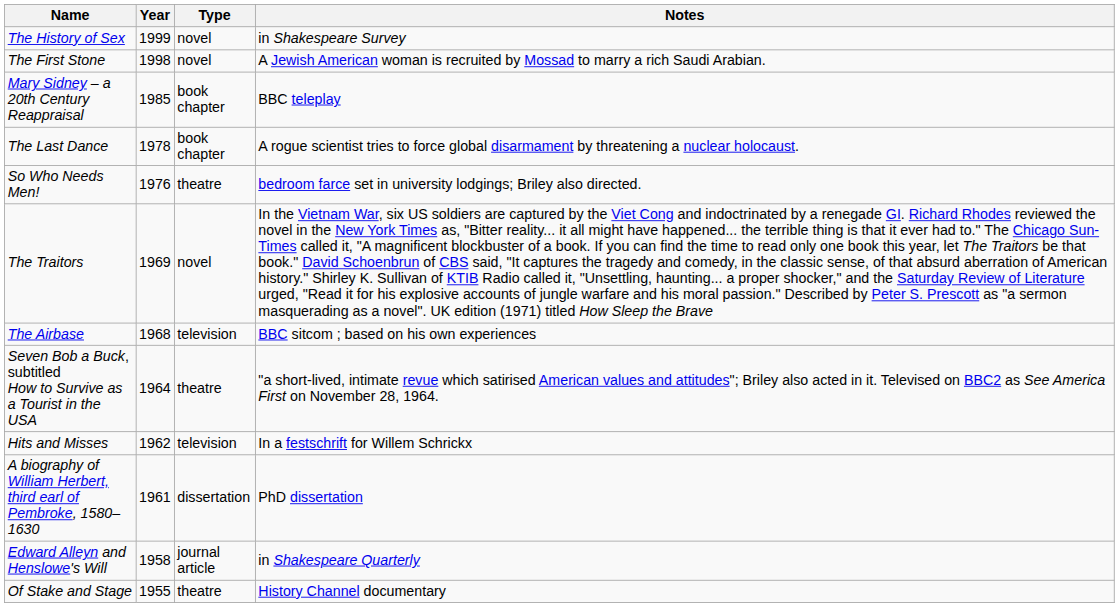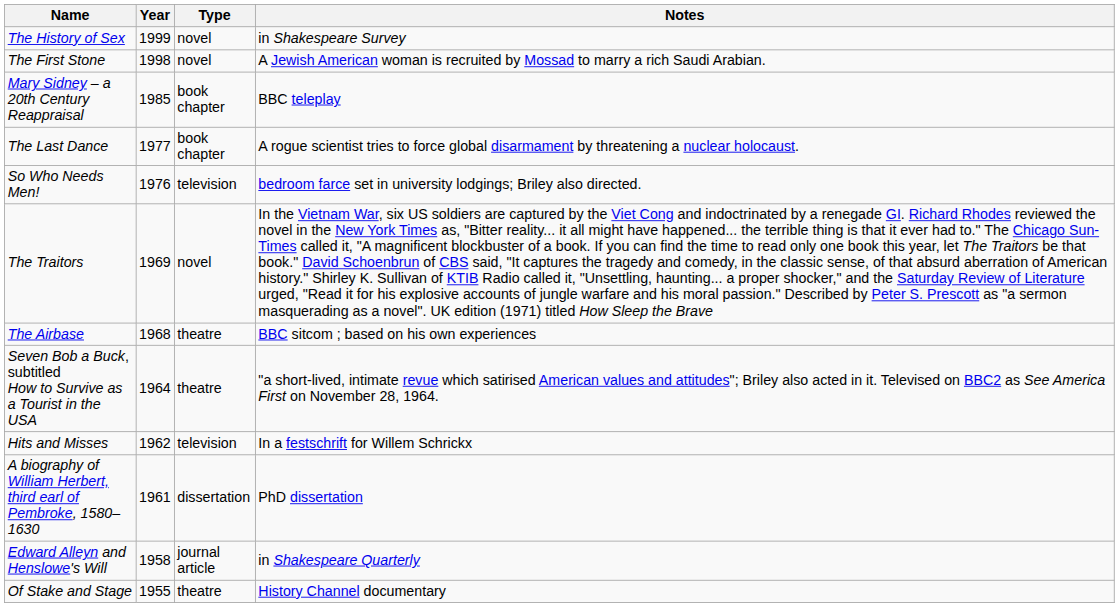The Last Dance | Year: 1978 -> 1977
So Who Needs Men! | Type: theatre -> television
The Airbase | Type: television -> theatre
